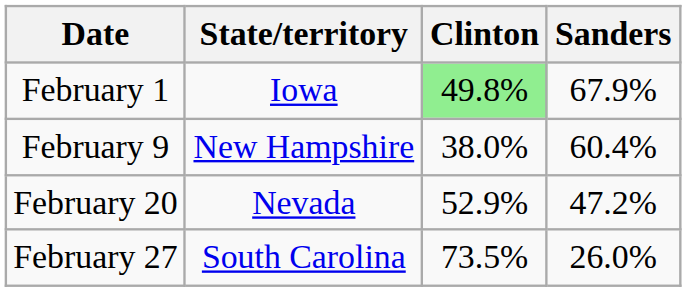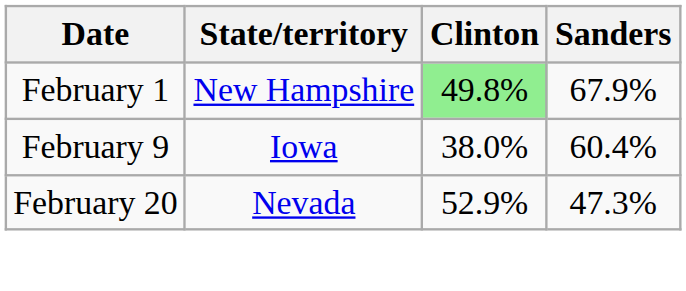February 1 | State/territory: Iowa -> New Hampshire
February 9 | State/territory: New Hampshire -> Iowa
February 20 | Sanders: 47.2% -> 47.3%
- row: February 27 | South Carolina | 73.5% | 26.0%
